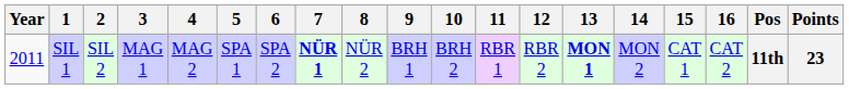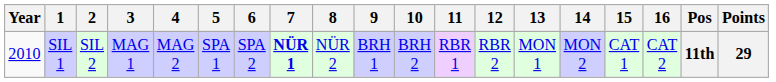SIL 1 | Year: 2011 -> 2010
SIL 1 | 13: bold -> normal
SIL 1 | Points: 23 -> 29
